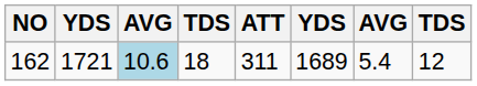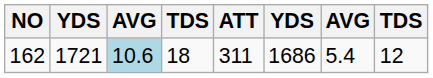162 | column 6: 1689 -> 1686
